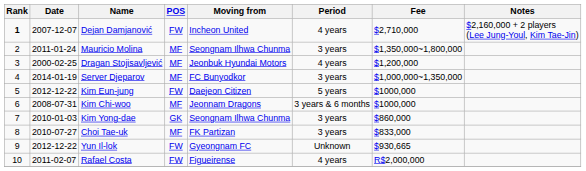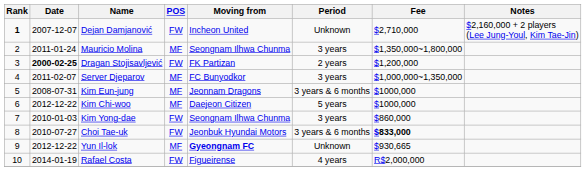Dejan Damjanović | Period: 4 years -> Unknown
Dragan Stojisavljević | Date: normal -> bold
Dragan Stojisavljević | POS: MF -> FW
Dragan Stojisavljević | Moving from: Jeonbuk Hyundai Motors -> FK Partizan
Dragan Stojisavljević | Period: 4 years -> 2 years
Server Djeparov | Date: 2014-01-19 -> 2011-02-07
Kim Eun-jung | Date: 2012-12-22 -> 2008-07-31
Kim Eun-jung | POS: FW -> MF
Kim Eun-jung | Moving from: Daejeon Citizen -> Jeonnam Dragons
Kim Eun-jung | Period: 5 years -> 3 years & 6 months
Kim Chi-woo | Date: 2008-07-31 -> 2012-12-22
Kim Chi-woo | Moving from: Jeonnam Dragons -> Daejeon Citizen
Kim Chi-woo | Period: 3 years & 6 months -> 5 years
Kim Yong-dae | POS: GK -> FW
Choi Tae-uk | POS: MF -> FW
Choi Tae-uk | Moving from: FK Partizan -> Jeonbuk Hyundai Motors
Choi Tae-uk | Period: 3 years -> 3 years & 6 months
Choi Tae-uk | Fee: normal -> bold
Yun Il-lok | POS: FW -> MF
Yun Il-lok | Moving from: normal -> bold
Rafael Costa | Date: 2011-02-07 -> 2014-01-19
